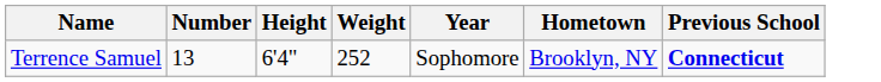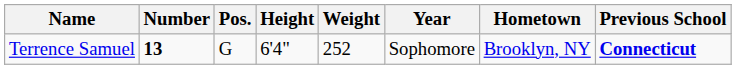+ column: Pos. | G
Terrence Samuel | Number: normal -> bold
